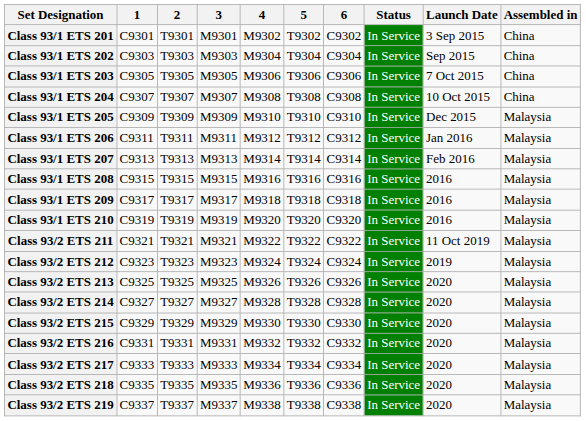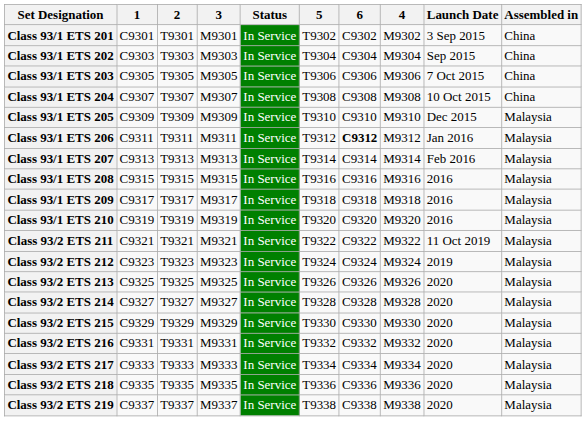columns swapped: 4 <-> Status
Class 93/1 ETS 206 | 6: normal -> bold
